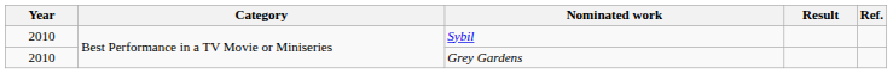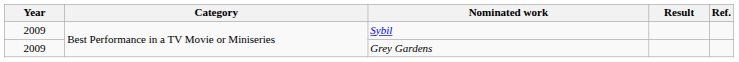Sybil | Year: 2010 -> 2009
Grey Gardens | Year: 2010 -> 2009
